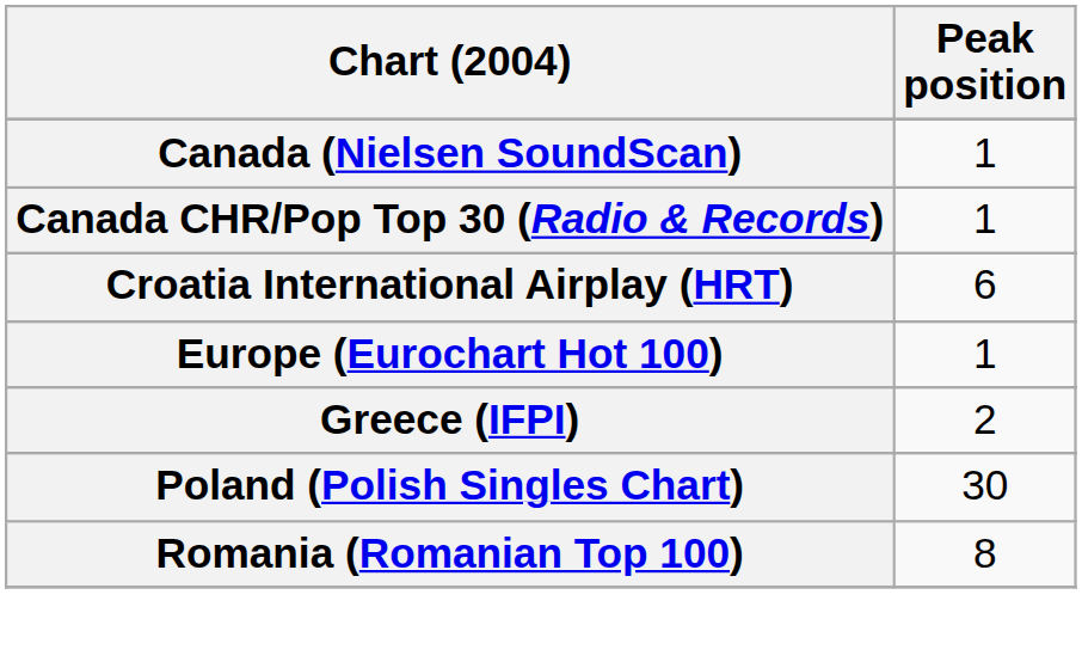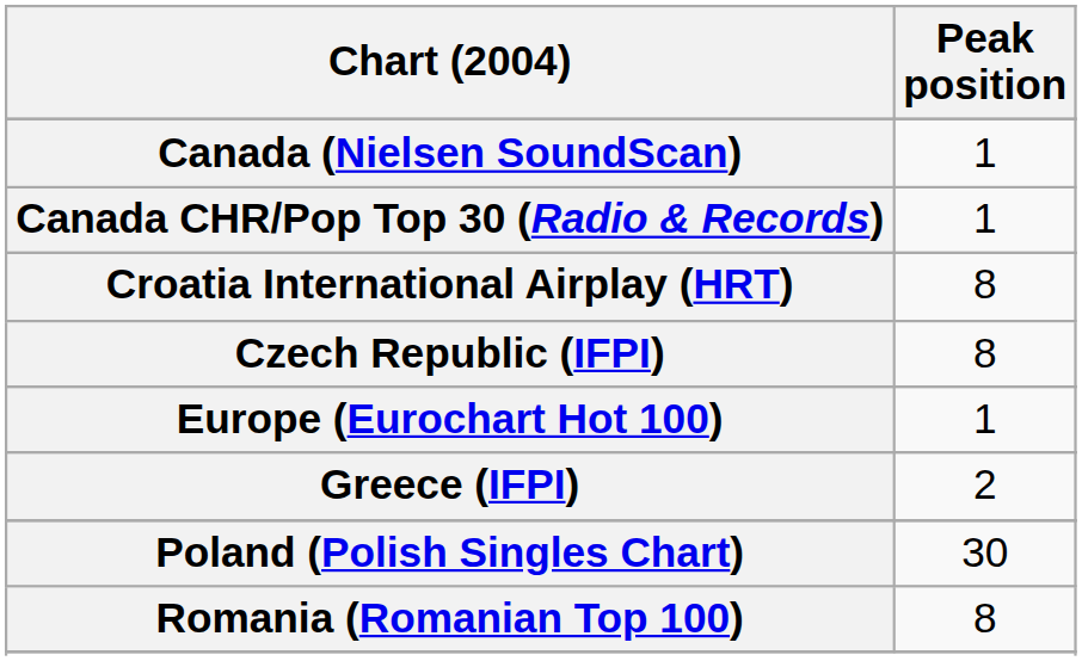Croatia International Airplay (HRT) | Peak position: 6 -> 8
+ row: Czech Republic (IFPI) | 8
